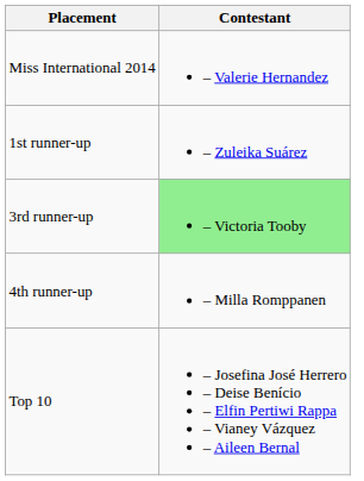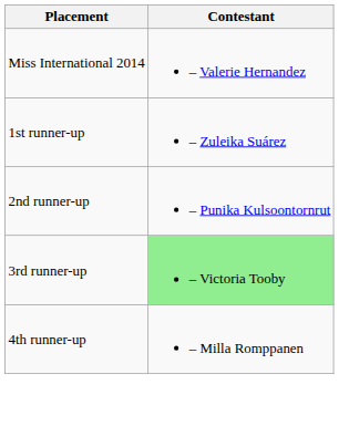+ row: 2nd runner-up | – Punika Kulsoontornrut
- row: Top 10 | – Josefina José Herrero – Deise Benício – Elfin Pertiwi Rappa – Vianey Vázquez – Aileen Bernal
